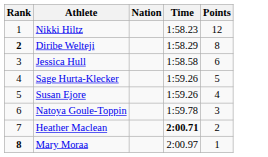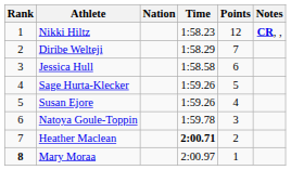+ column: Notes | CR, ,
Diribe Welteji | Rank: bold -> normal
Diribe Welteji | Points: 8 -> 7
